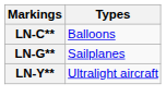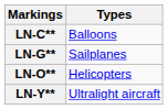+ row: LN-O** | Helicopters
